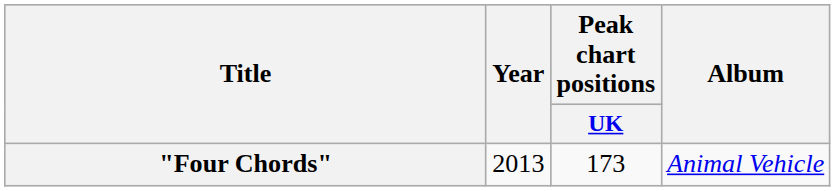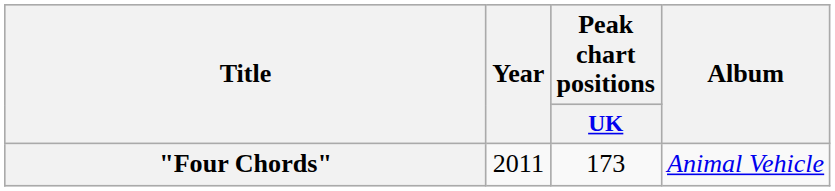"Four Chords" | Year: 2013 -> 2011
